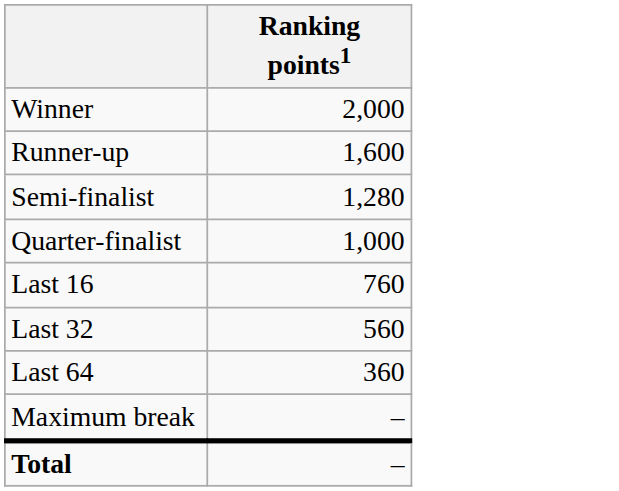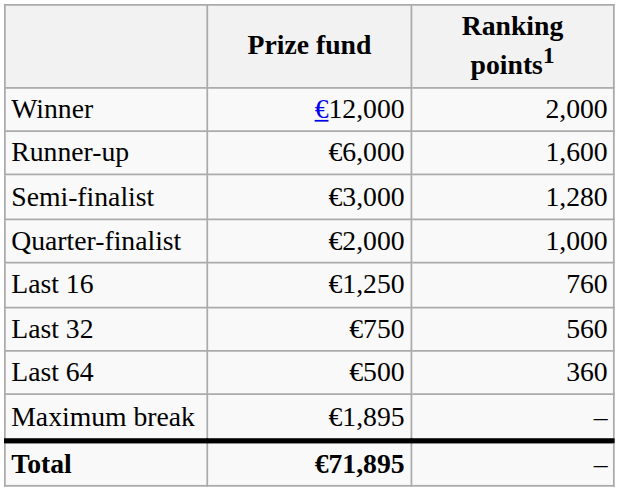+ column: Prize fund | €12,000 | €6,000 | €3,000 | €2,000 | €1,250 | €750 | €500 | €1,895 | €71,895
